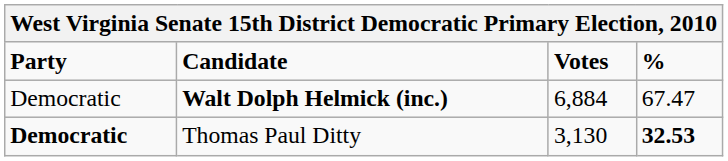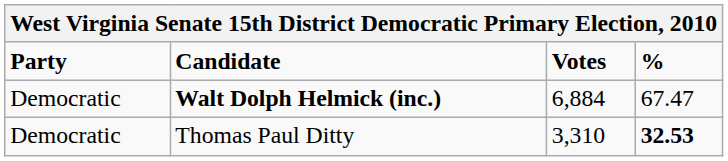Thomas Paul Ditty | Party: bold -> normal
Thomas Paul Ditty | Votes: 3,130 -> 3,310
